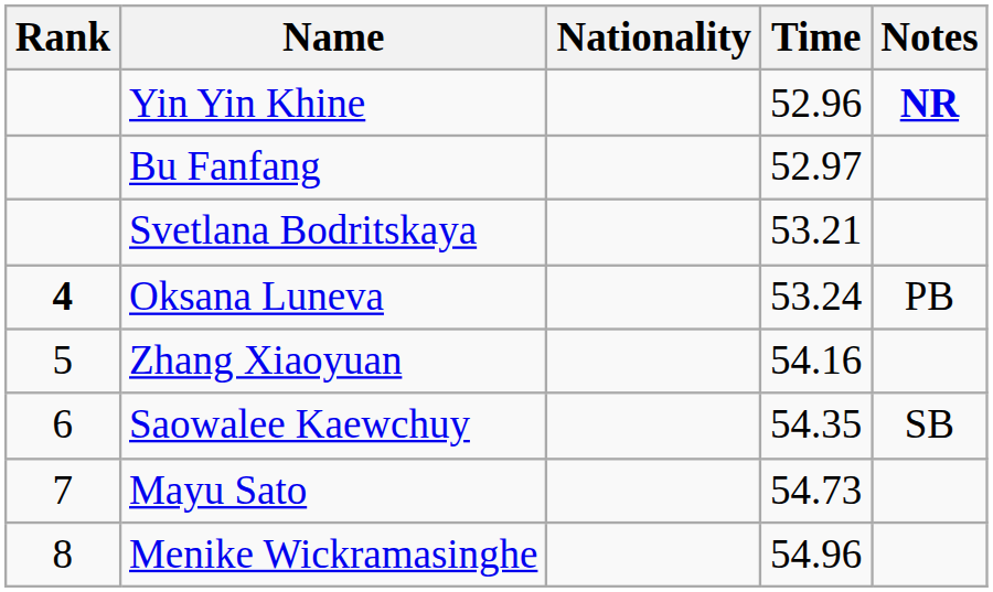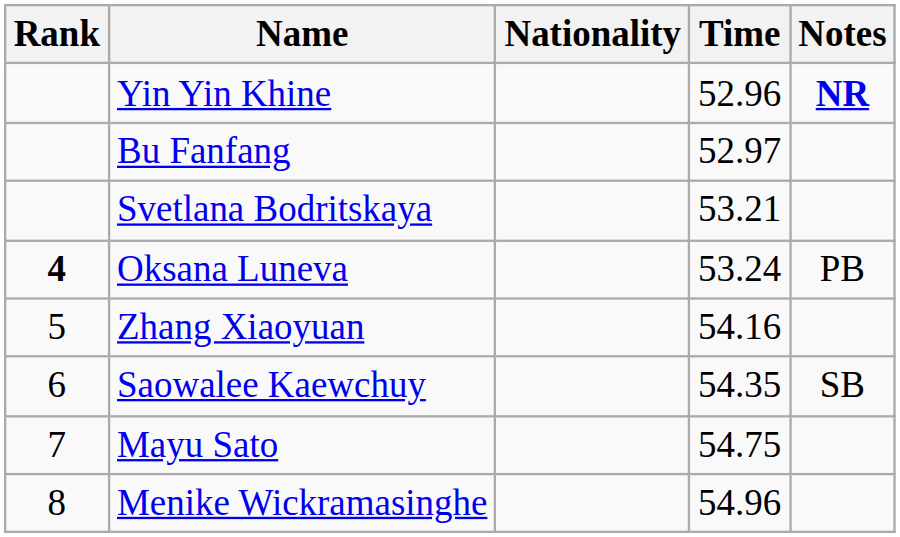Mayu Sato | Time: 54.73 -> 54.75
